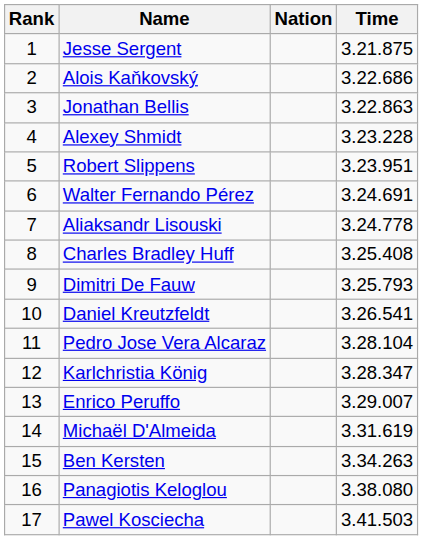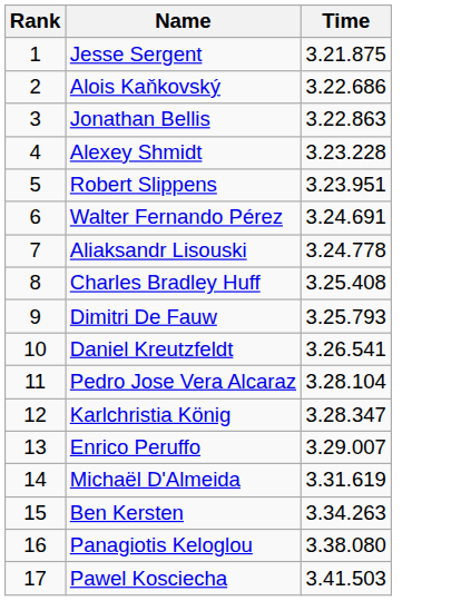- column: Nation
